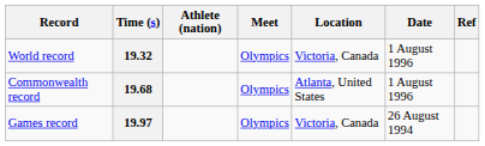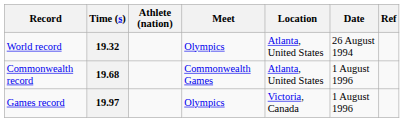19.32 | Location: Victoria, Canada -> Atlanta, United States
19.32 | Date: 1 August 1996 -> 26 August 1994
19.68 | Meet: Olympics -> Commonwealth Games
19.97 | Date: 26 August 1994 -> 1 August 1996
